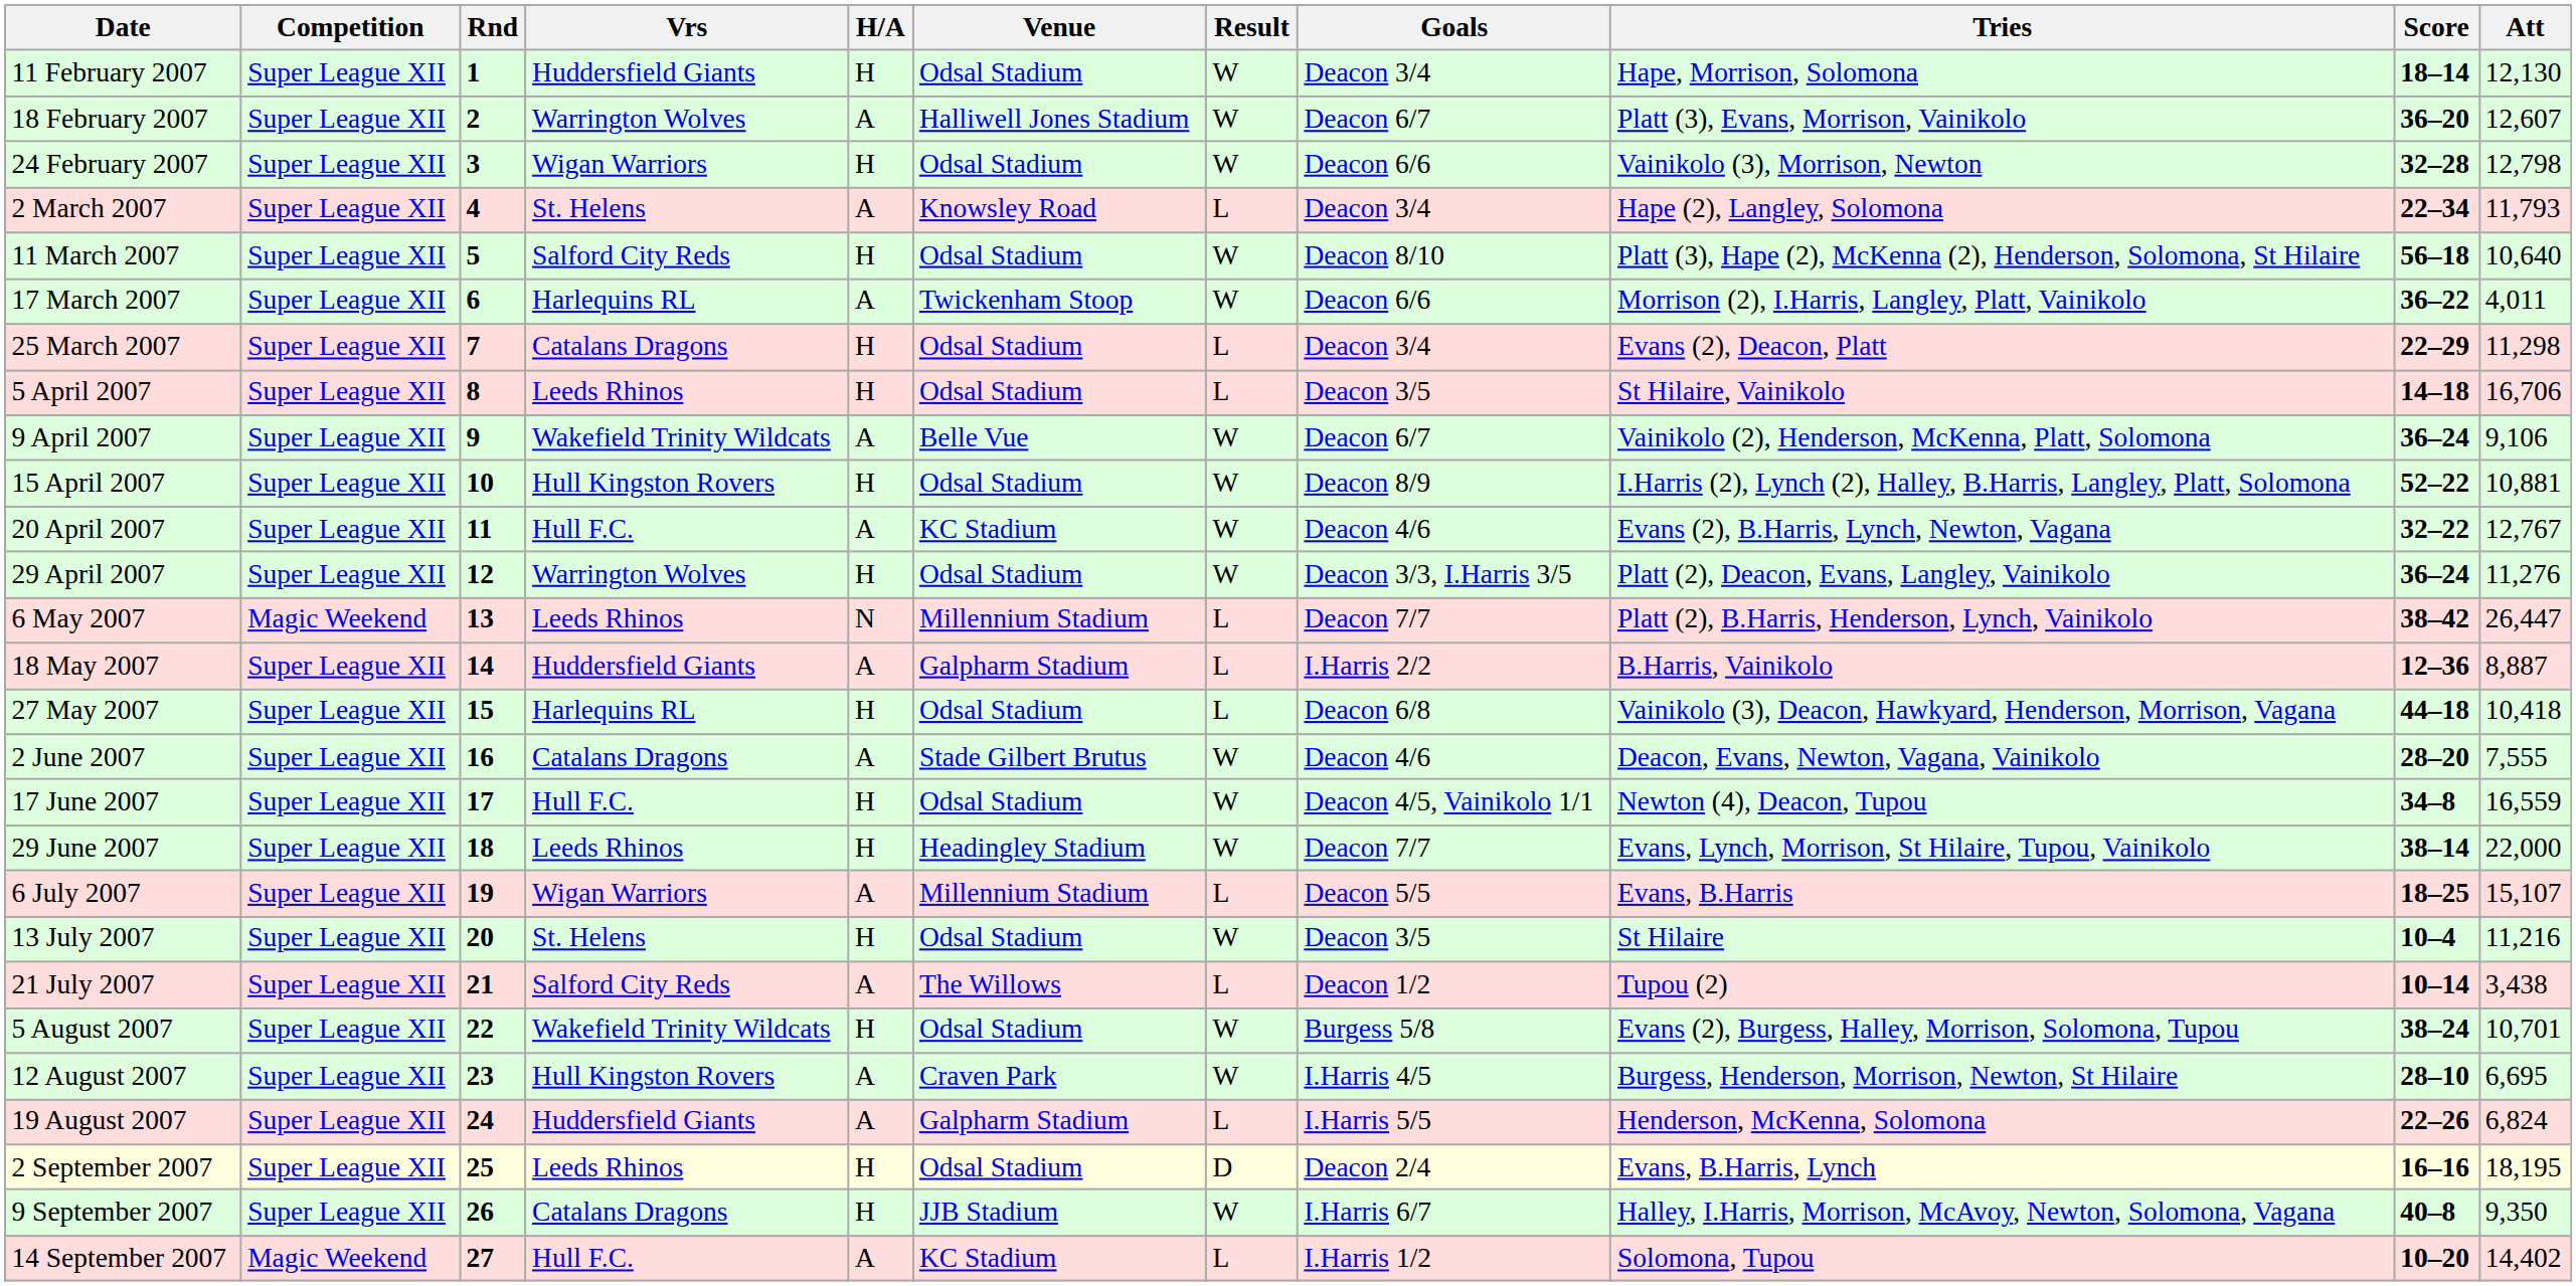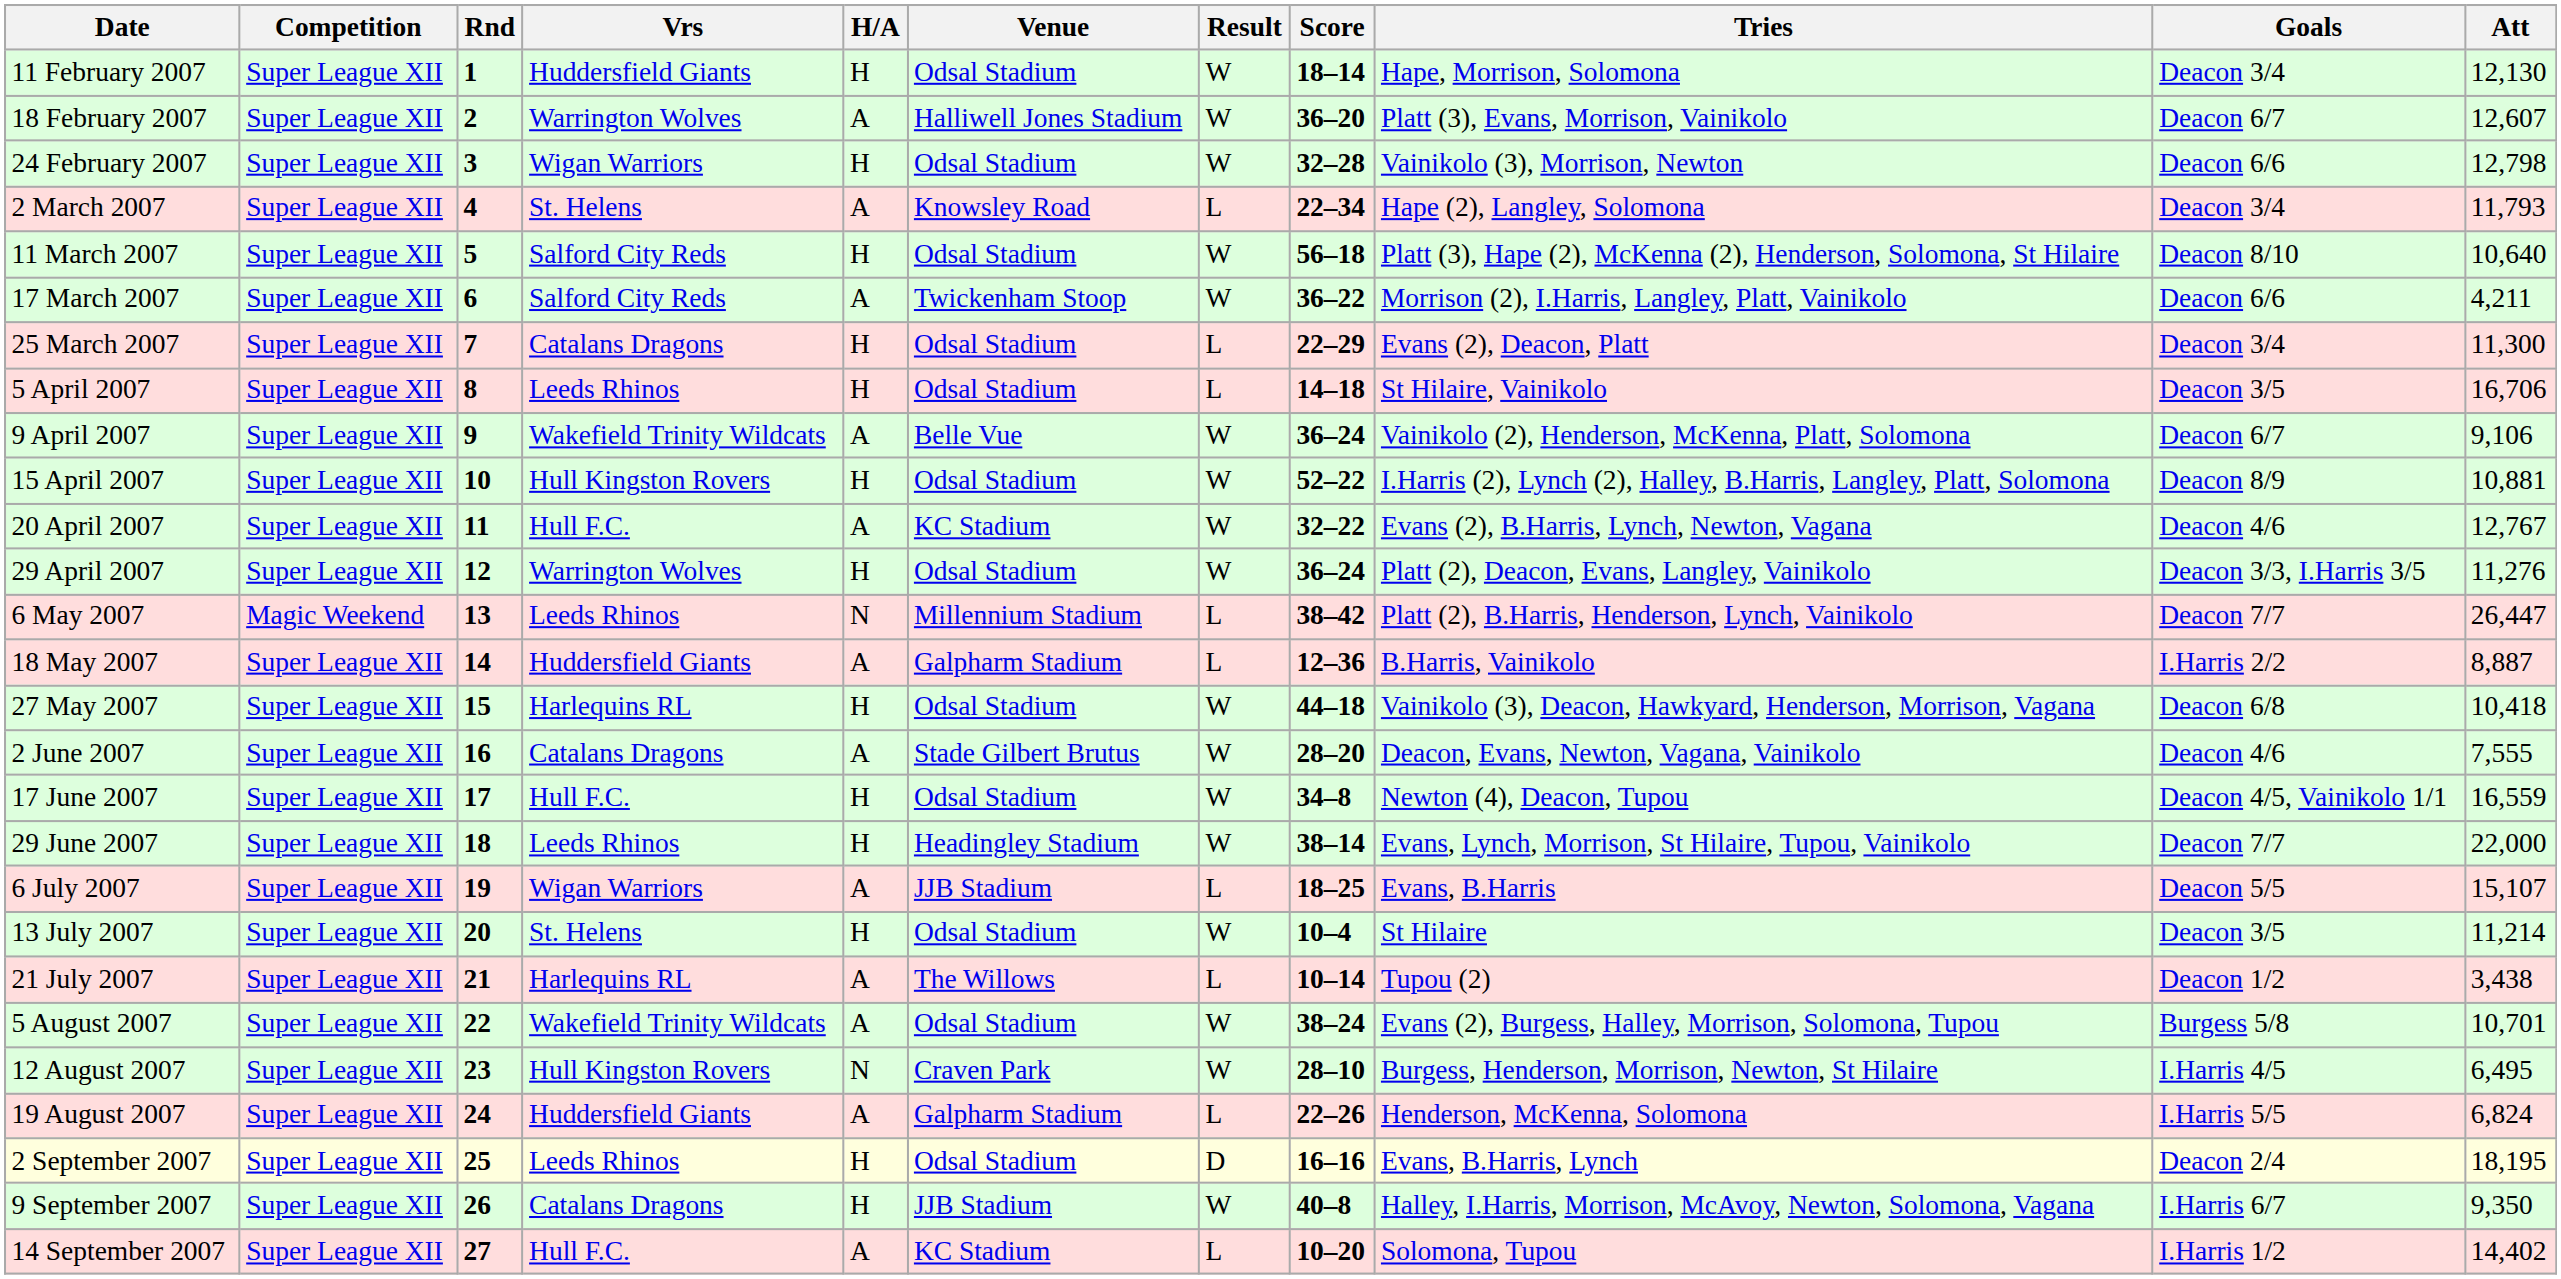columns swapped: Score <-> Goals
17 March 2007 | Vrs: Harlequins RL -> Salford City Reds
17 March 2007 | Att: 4,011 -> 4,211
25 March 2007 | Att: 11,298 -> 11,300
27 May 2007 | Result: L -> W
6 July 2007 | Venue: Millennium Stadium -> JJB Stadium
13 July 2007 | Att: 11,216 -> 11,214
21 July 2007 | Vrs: Salford City Reds -> Harlequins RL
5 August 2007 | H/A: H -> A
12 August 2007 | H/A: A -> N
12 August 2007 | Att: 6,695 -> 6,495
14 September 2007 | Competition: Magic Weekend -> Super League XII
